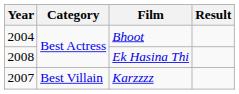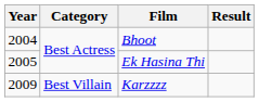Ek Hasina Thi | Year: 2008 -> 2005
Karzzzz | Year: 2007 -> 2009
